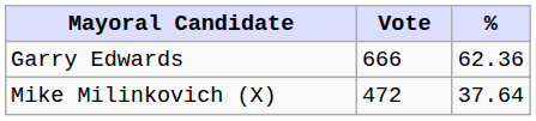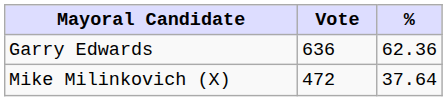Garry Edwards | Vote: 666 -> 636
